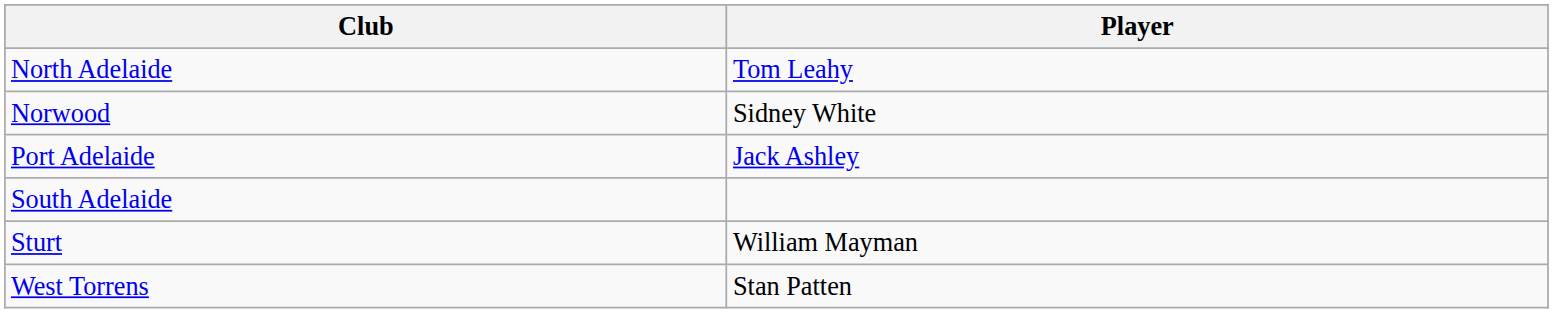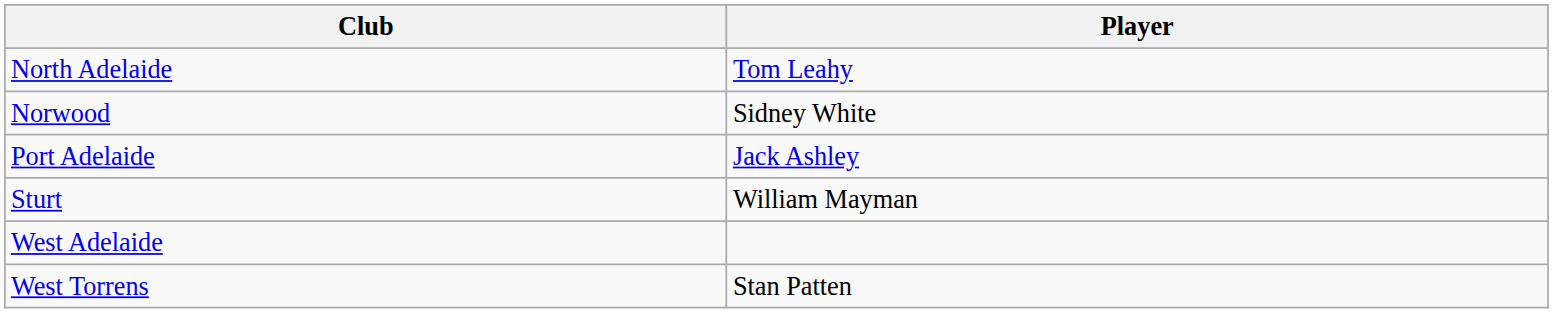- row: South Adelaide
+ row: West Adelaide
